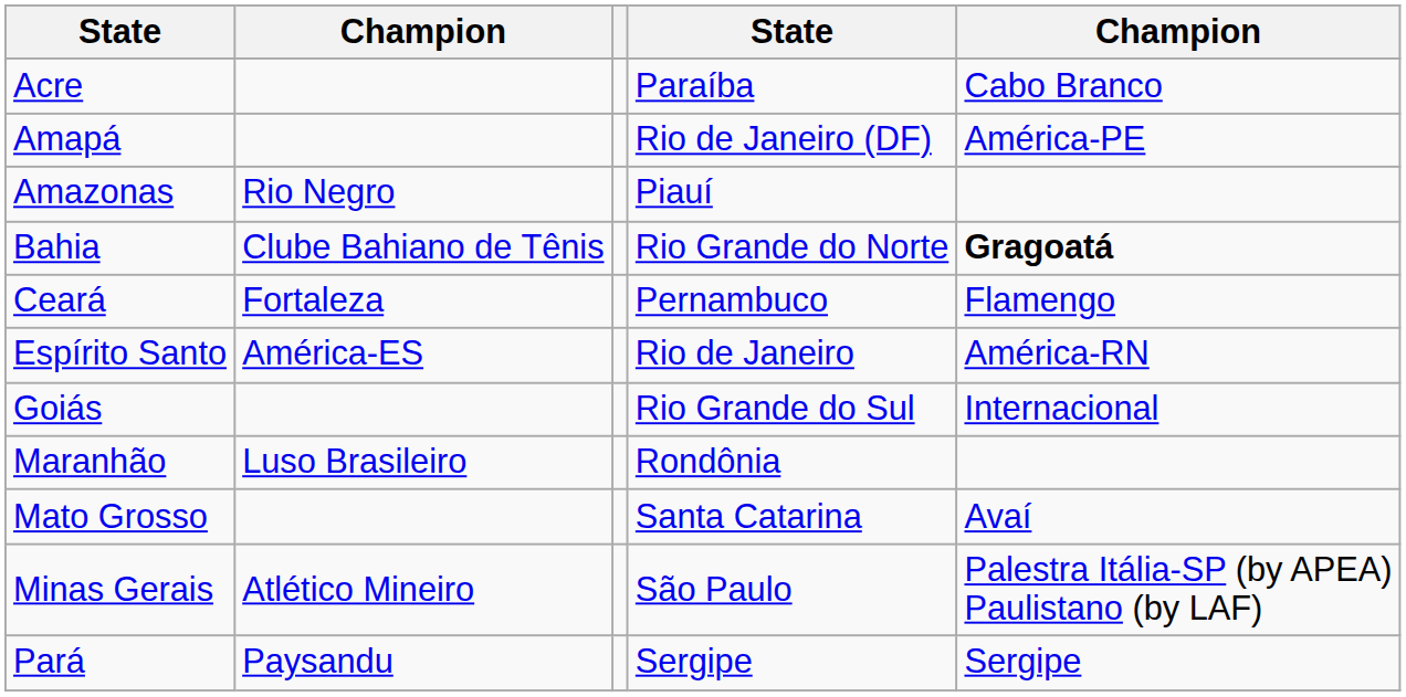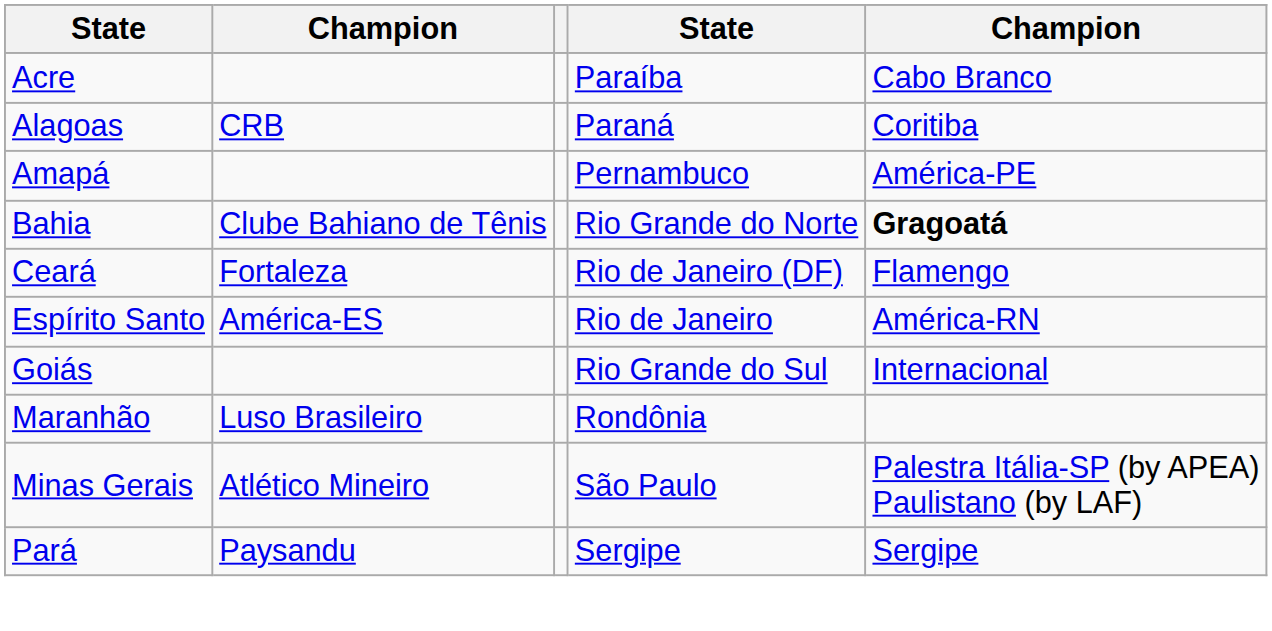+ row: Alagoas | CRB | Paraná | Coritiba
Amapá | column 4: Rio de Janeiro (DF) -> Pernambuco
- row: Amazonas | Rio Negro | Piauí
Ceará | column 4: Pernambuco -> Rio de Janeiro (DF)
- row: Mato Grosso | Santa Catarina | Avaí
